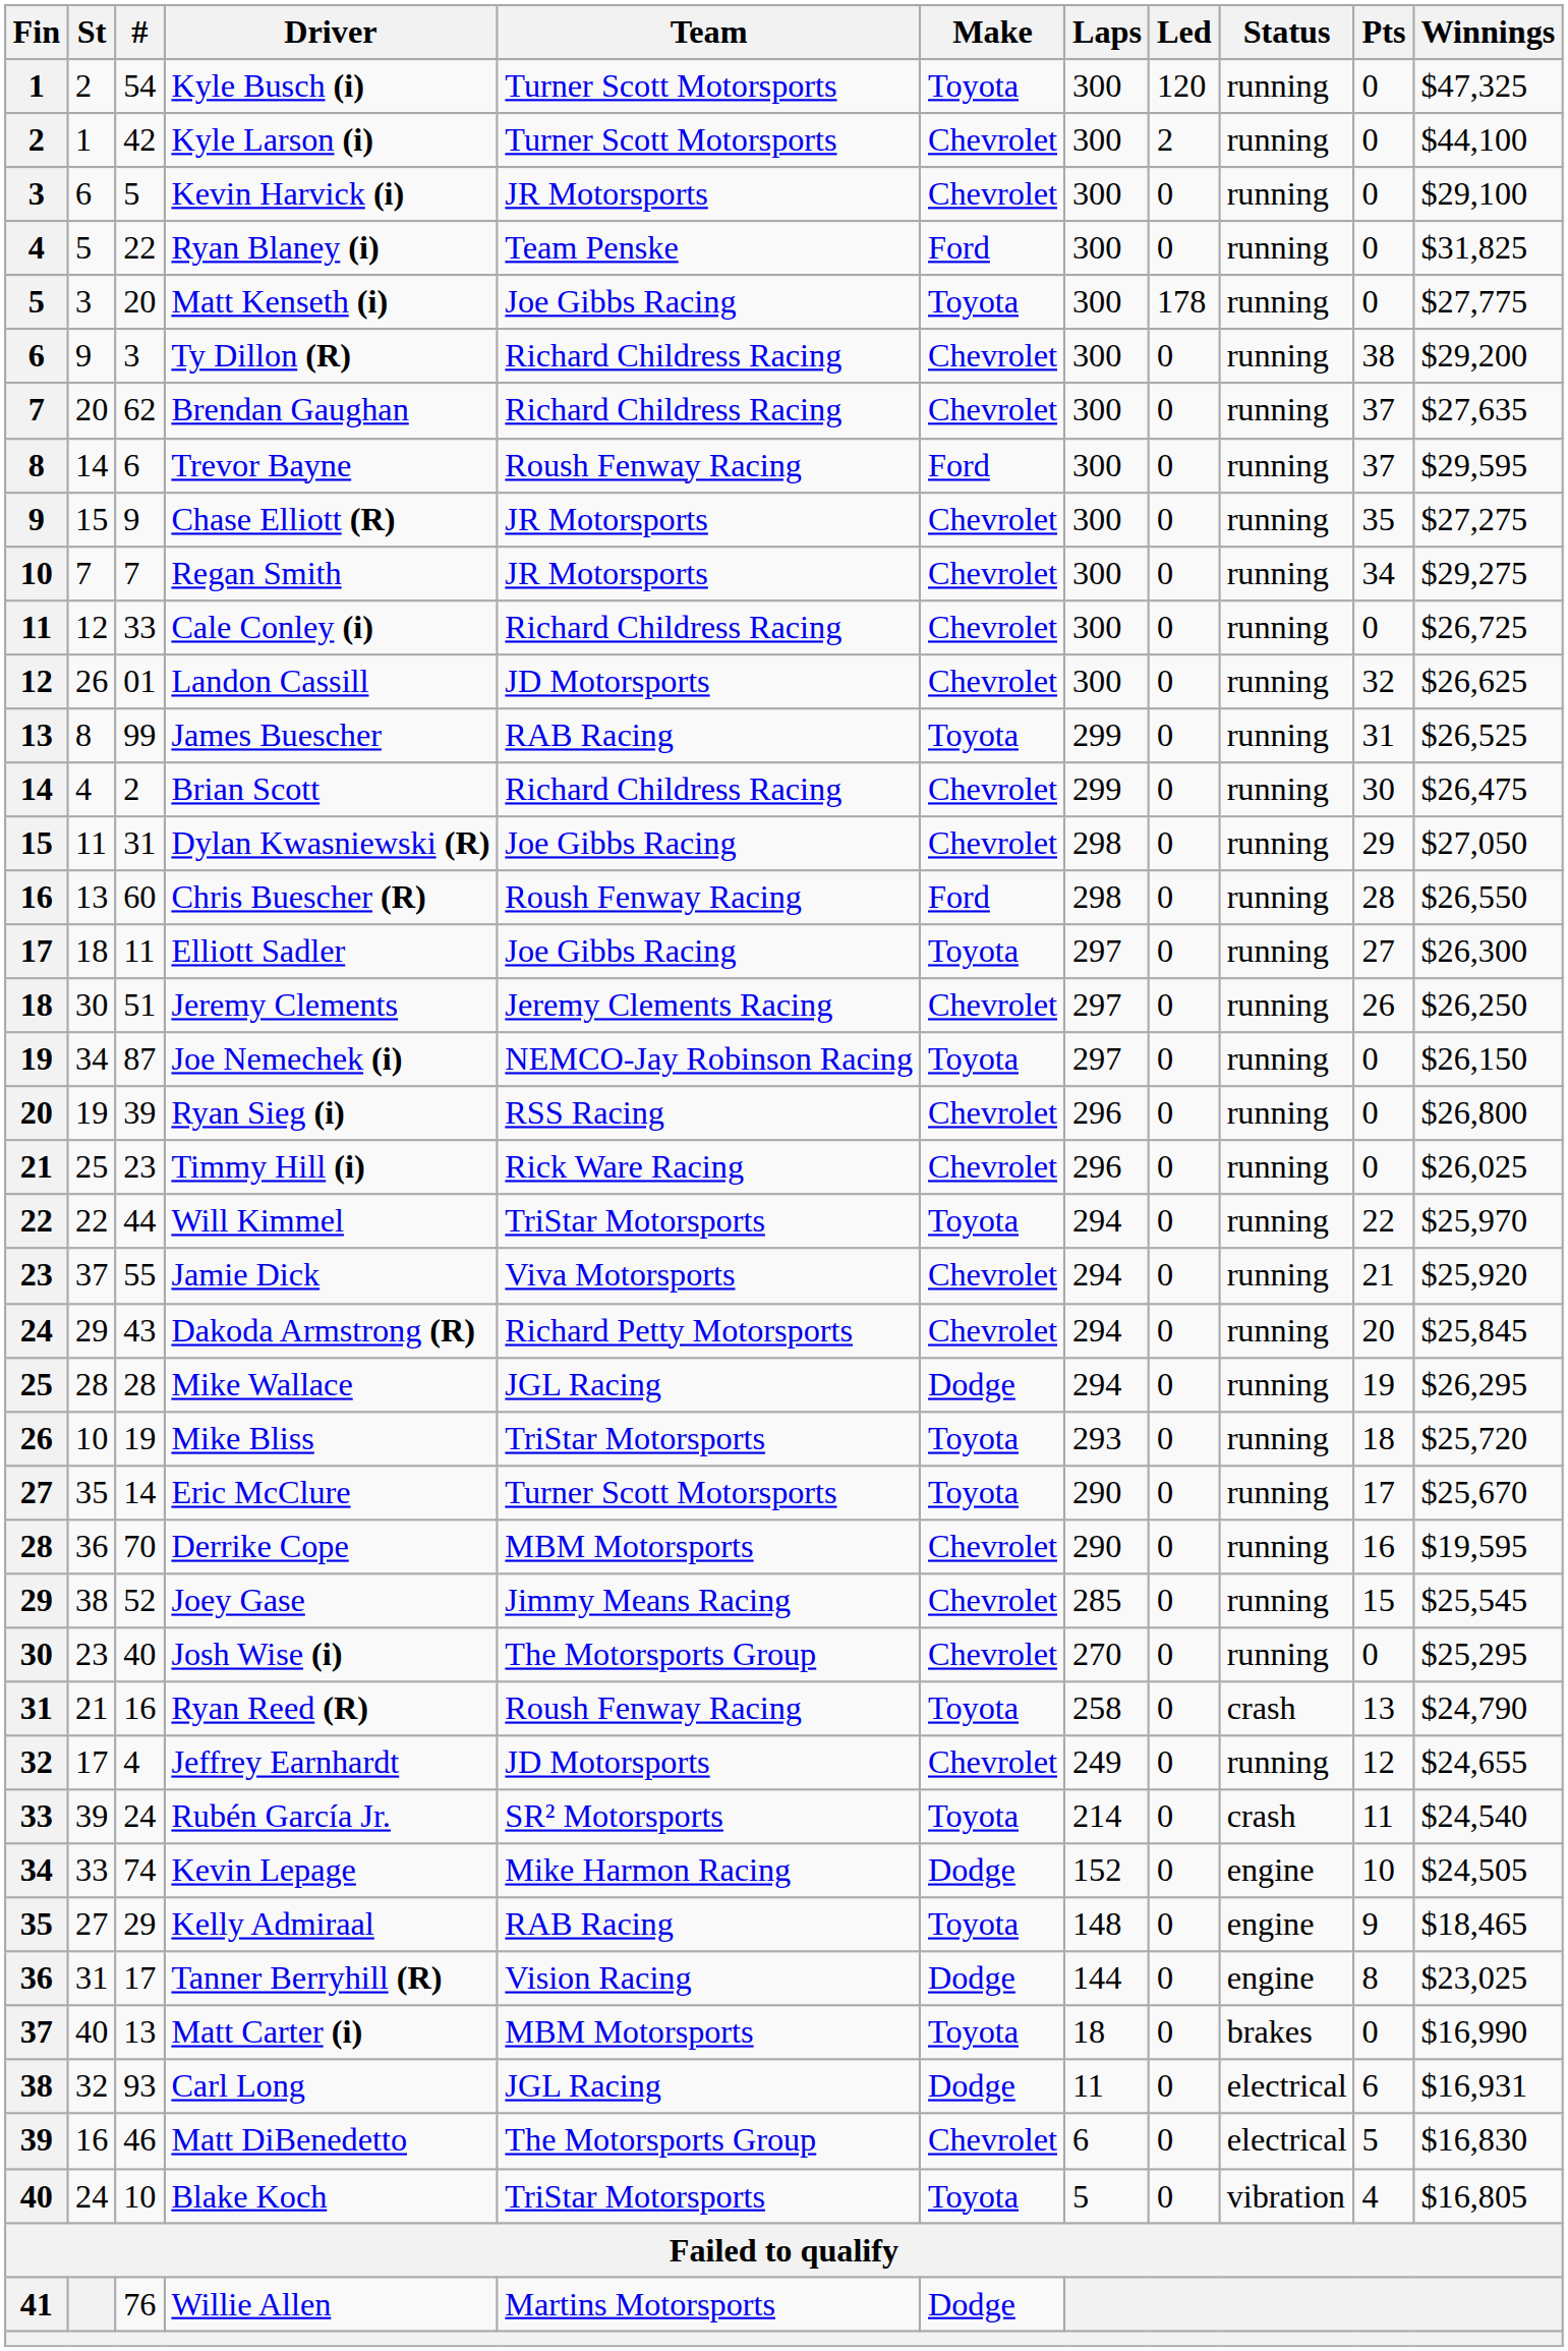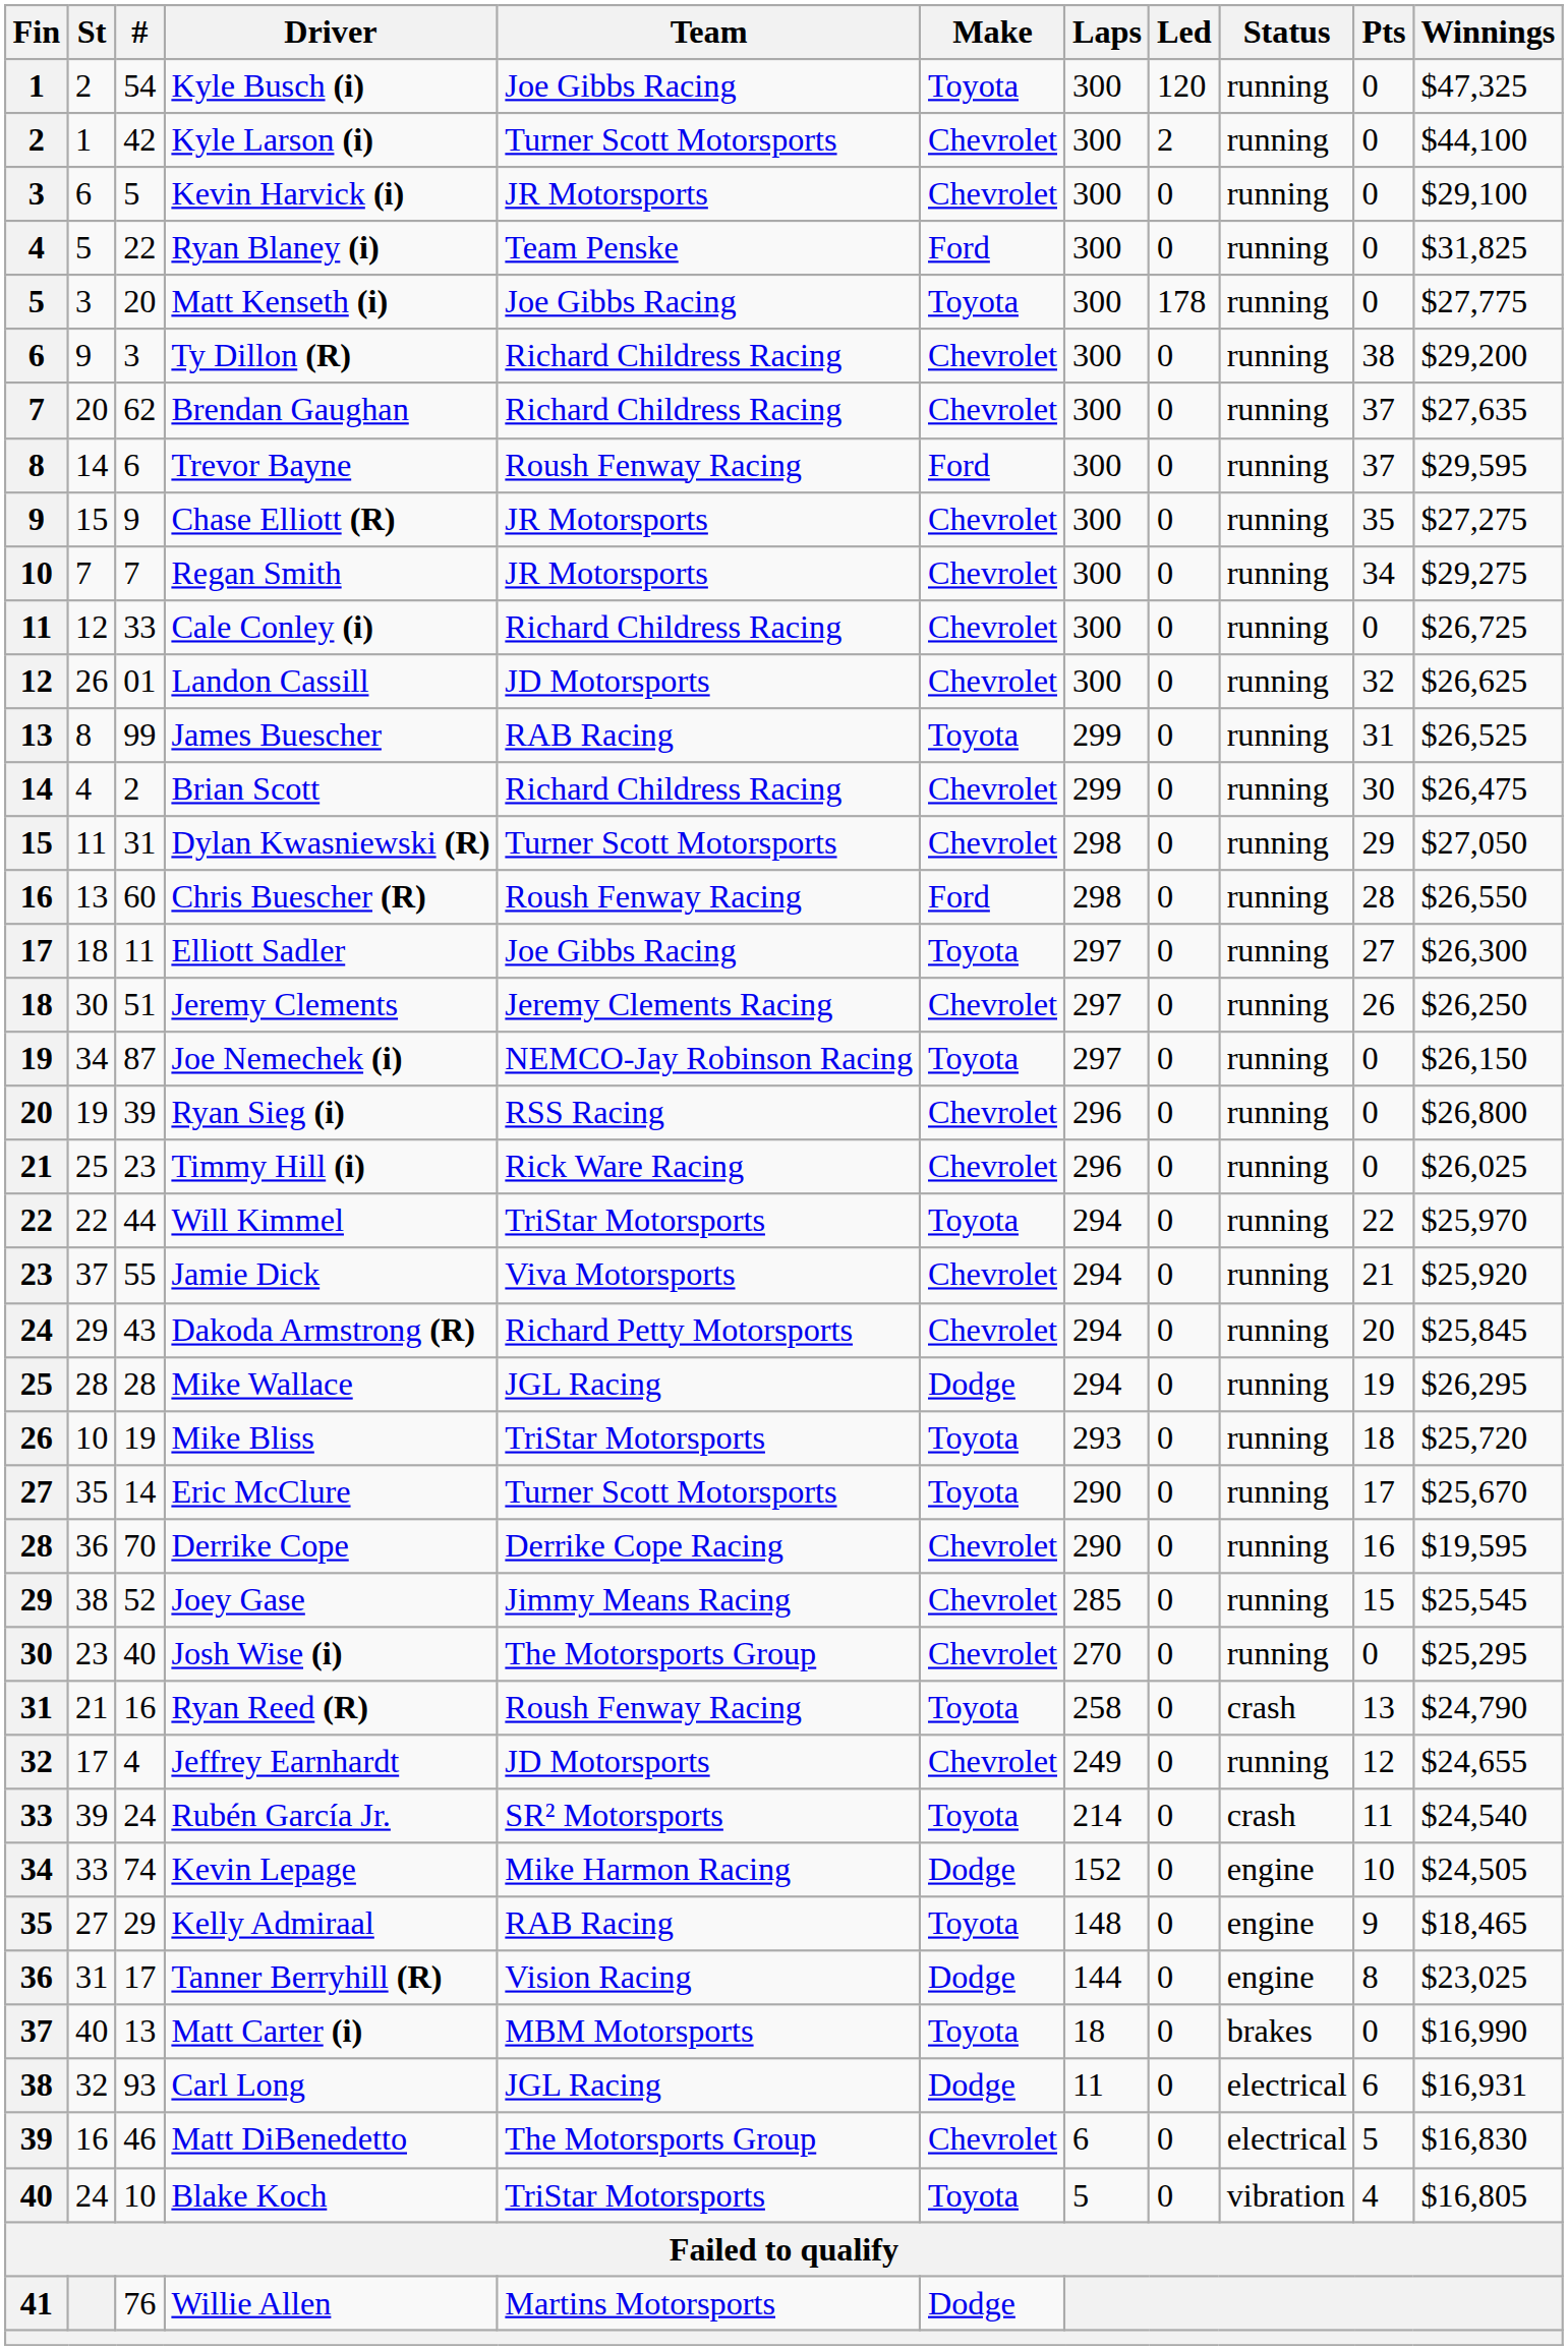Kyle Busch (i) | Team: Turner Scott Motorsports -> Joe Gibbs Racing
Dylan Kwasniewski (R) | Team: Joe Gibbs Racing -> Turner Scott Motorsports
Derrike Cope | Team: MBM Motorsports -> Derrike Cope Racing
